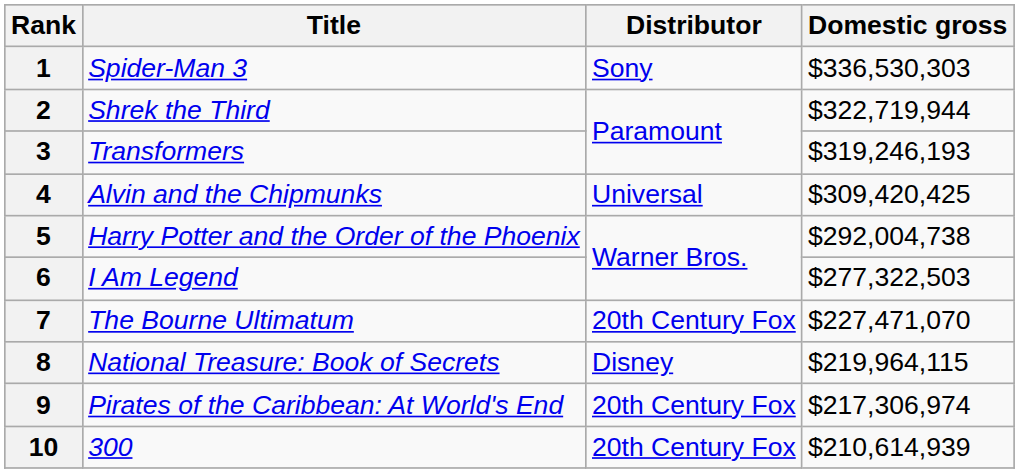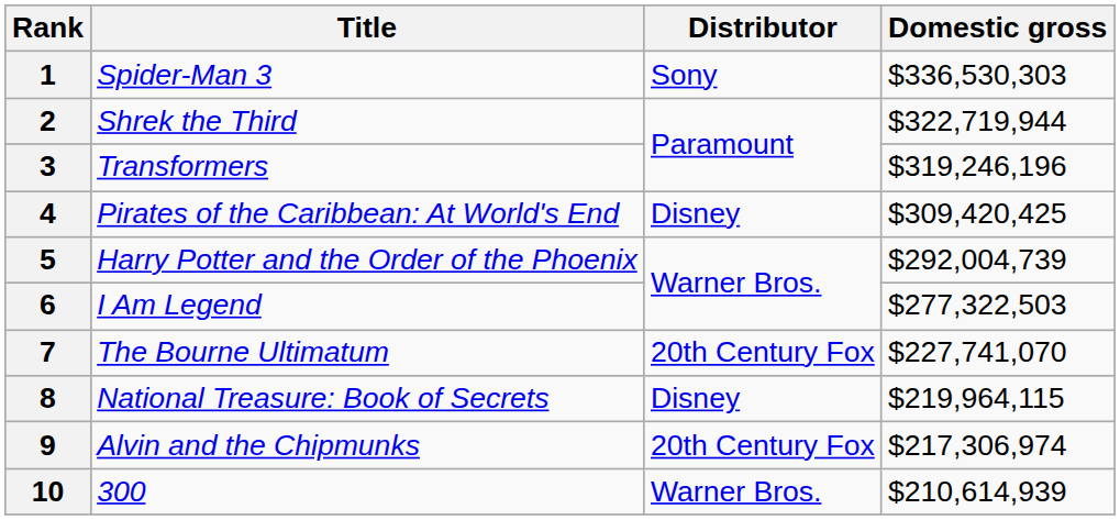3 | Domestic gross: $319,246,193 -> $319,246,196
4 | Title: Alvin and the Chipmunks -> Pirates of the Caribbean: At World's End
4 | Distributor: Universal -> Disney
5 | Domestic gross: $292,004,738 -> $292,004,739
7 | Domestic gross: $227,471,070 -> $227,741,070
9 | Title: Pirates of the Caribbean: At World's End -> Alvin and the Chipmunks
10 | Distributor: 20th Century Fox -> Warner Bros.
